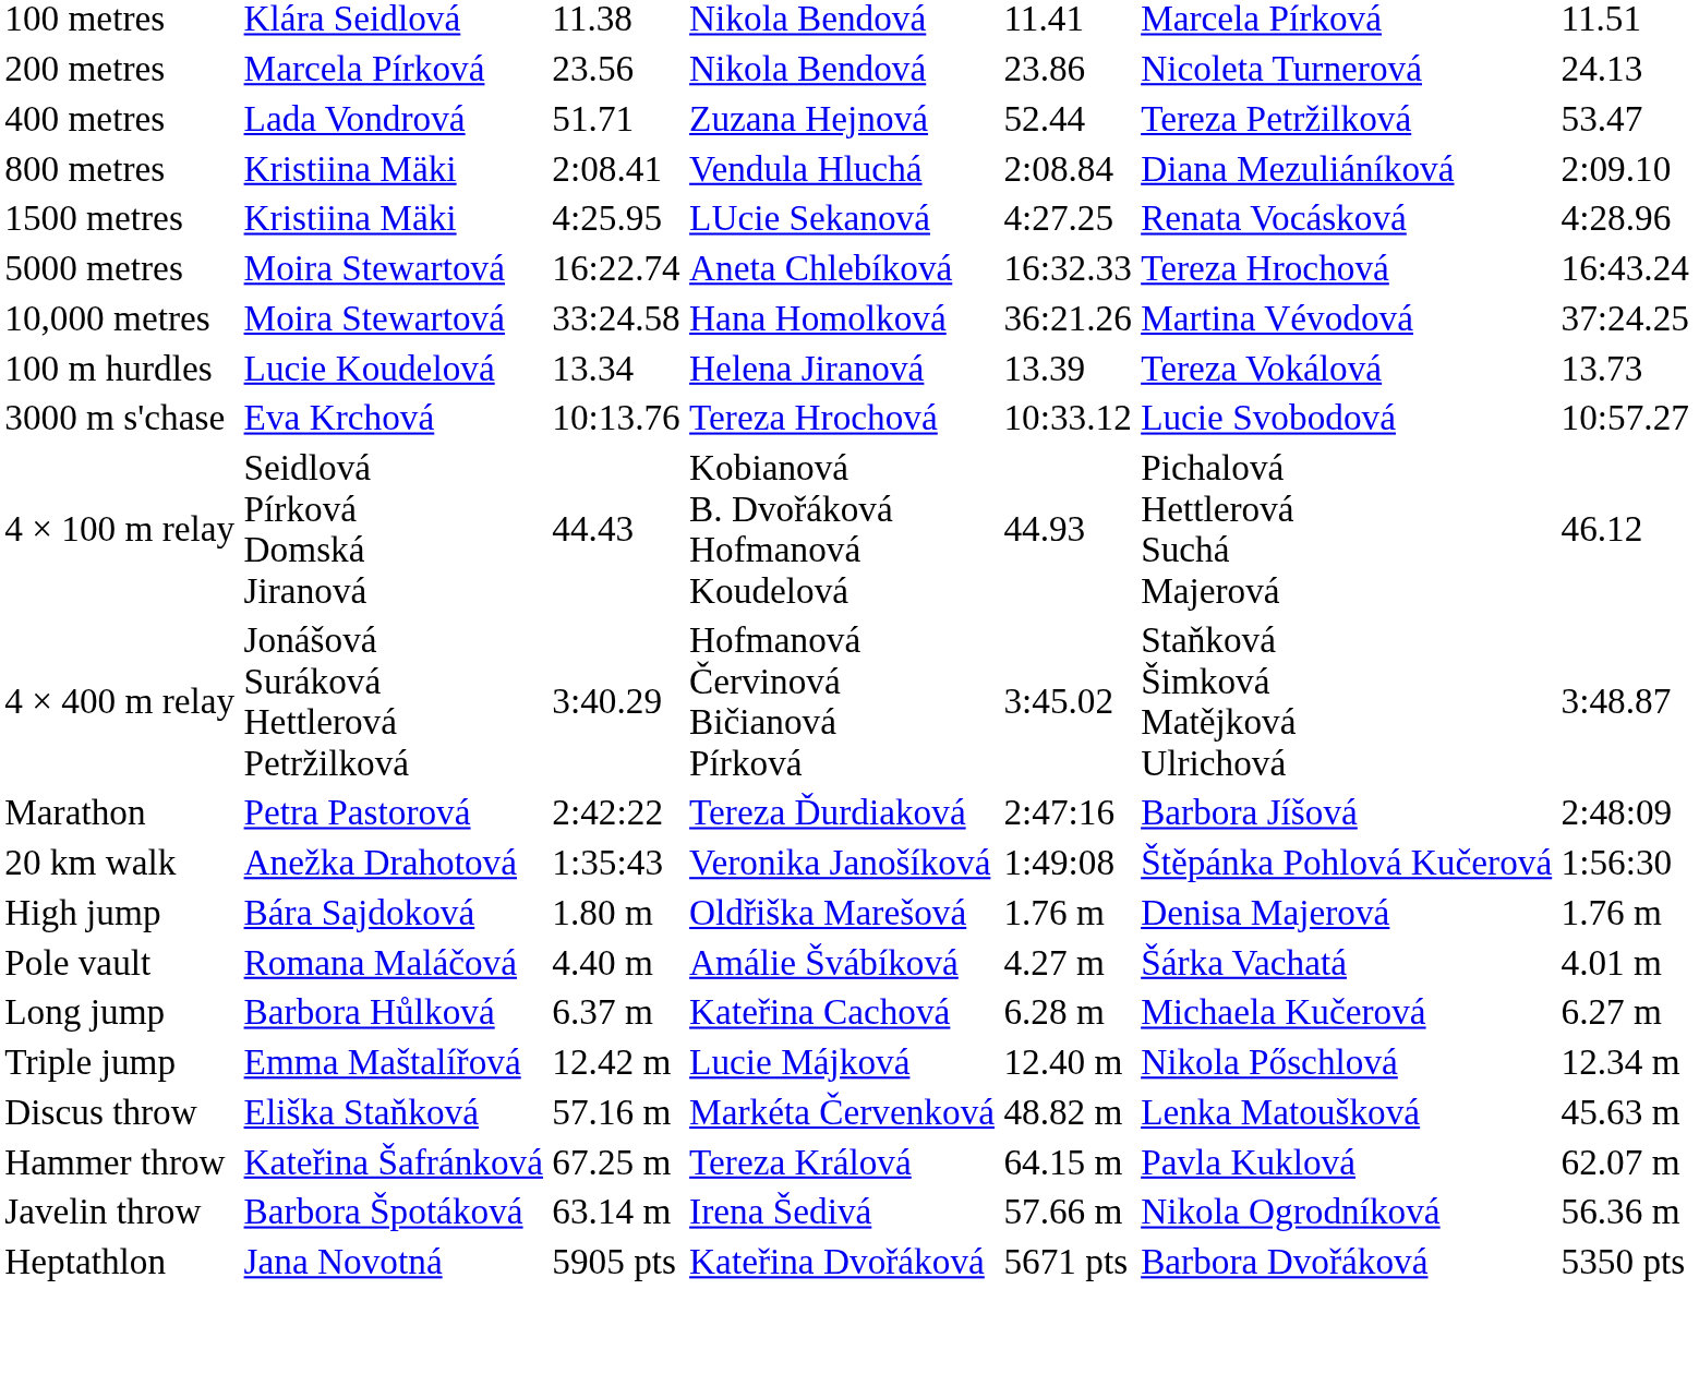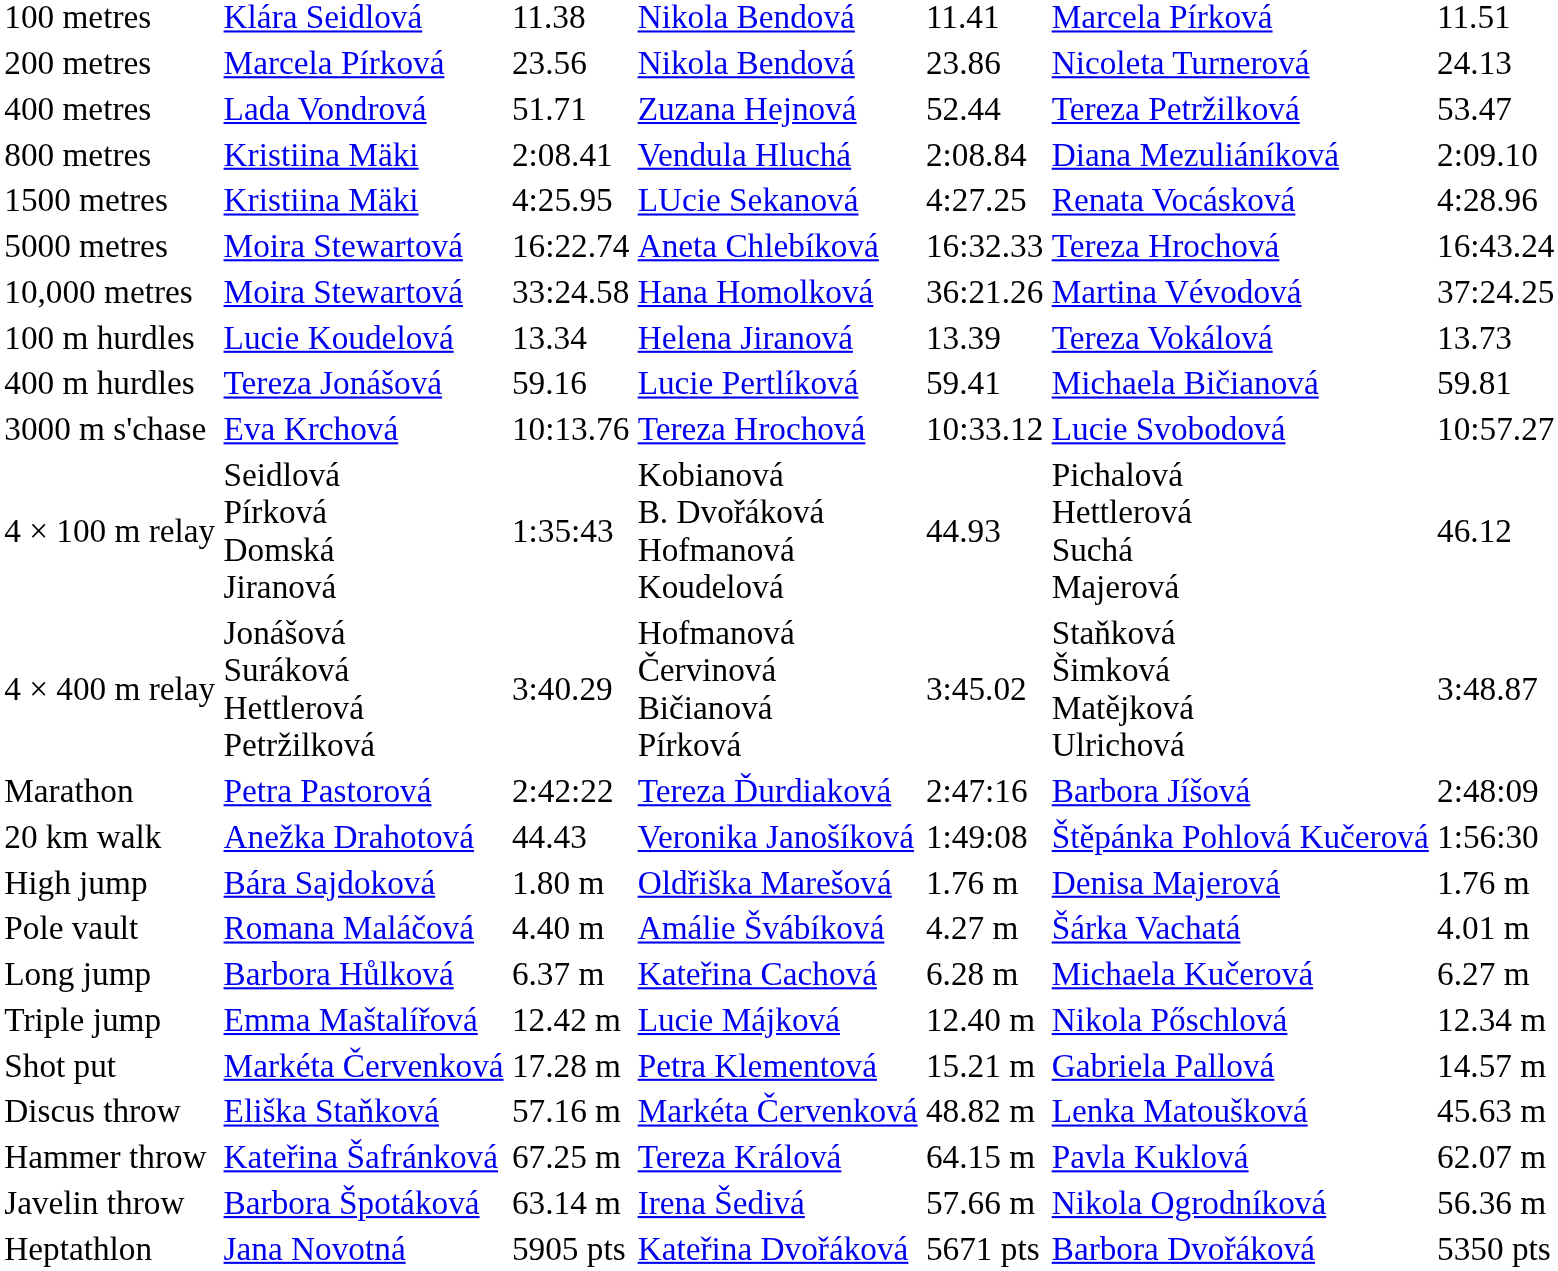+ row: 400 m hurdles | Tereza Jonášová | 59.16 | Lucie Pertlíková | 59.41 | Michaela Bičianová | 59.81
4 × 100 m relay | column 3: 44.43 -> 1:35:43
20 km walk | column 3: 1:35:43 -> 44.43
+ row: Shot put | Markéta Červenková | 17.28 m | Petra Klementová | 15.21 m | Gabriela Pallová | 14.57 m
